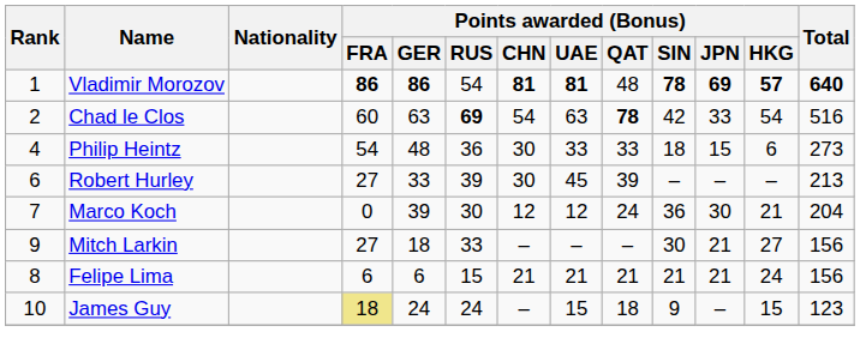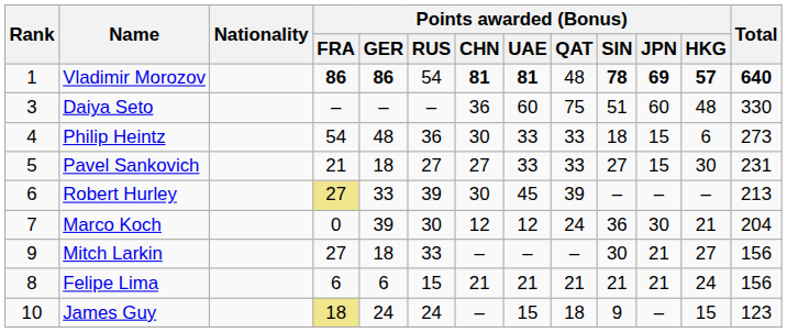- row: 2 | Chad le Clos | 60 | 63 | 69 | 54 | 63 | 78 | 42 | 33 | 54 | 516
+ row: 3 | Daiya Seto | – | – | – | 36 | 60 | 75 | 51 | 60 | 48 | 330
+ row: 5 | Pavel Sankovich | 21 | 18 | 27 | 27 | 33 | 33 | 27 | 15 | 30 | 231
Robert Hurley | Points awarded (Bonus) / FRA: no background -> khaki background
